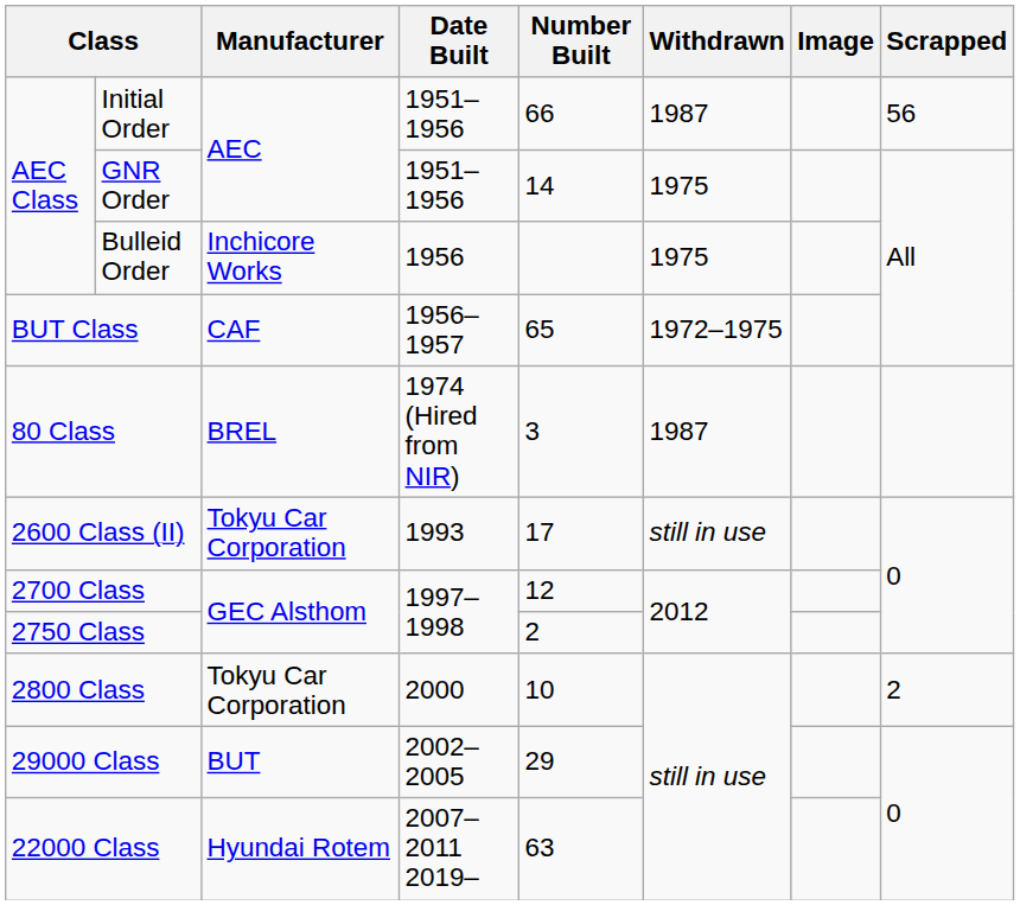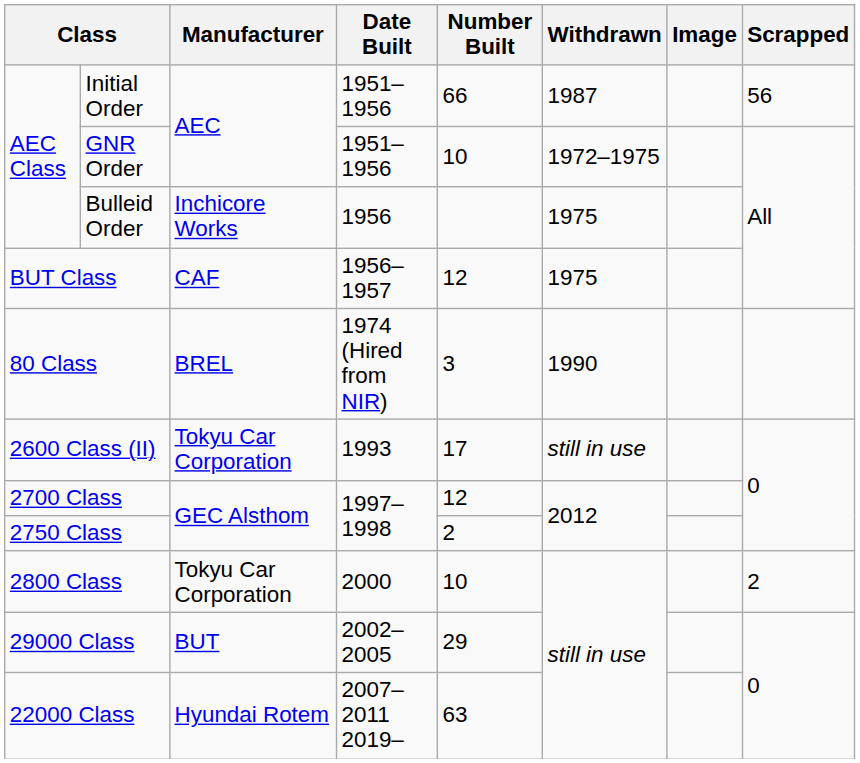GNR Order | Number Built: 14 -> 10
GNR Order | Withdrawn: 1975 -> 1972–1975
BUT Class | Number Built: 65 -> 12
BUT Class | Withdrawn: 1972–1975 -> 1975
80 Class | Withdrawn: 1987 -> 1990
